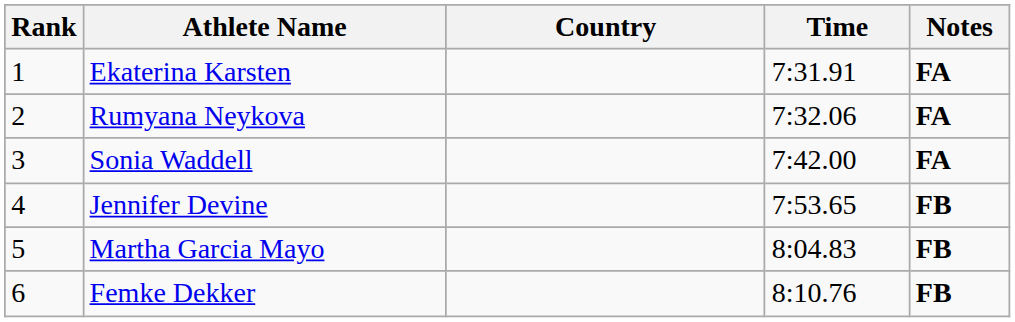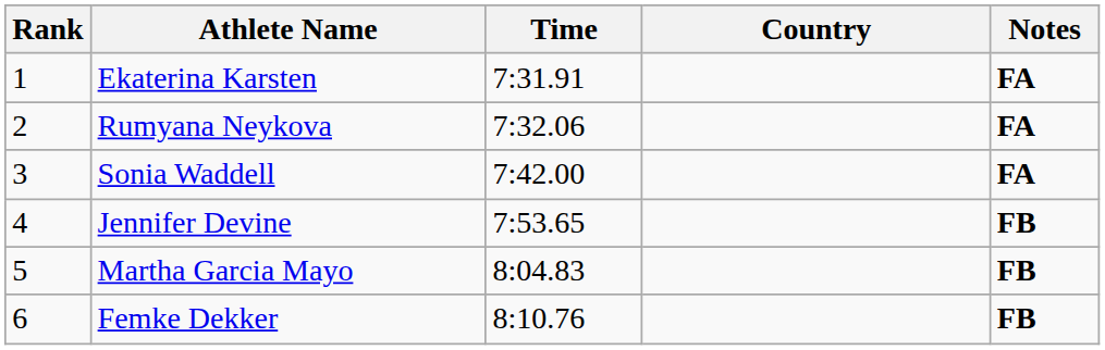columns swapped: Country <-> Time
